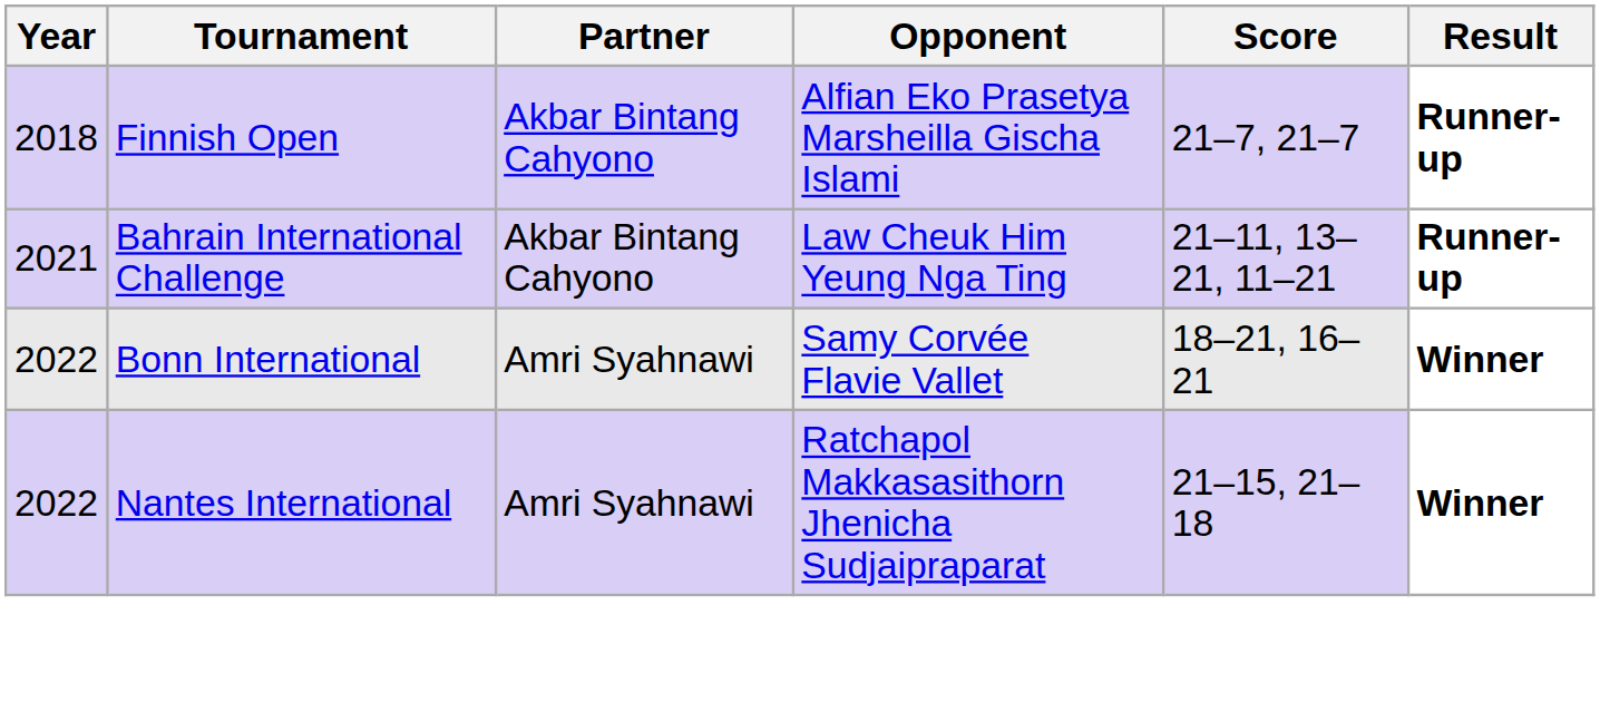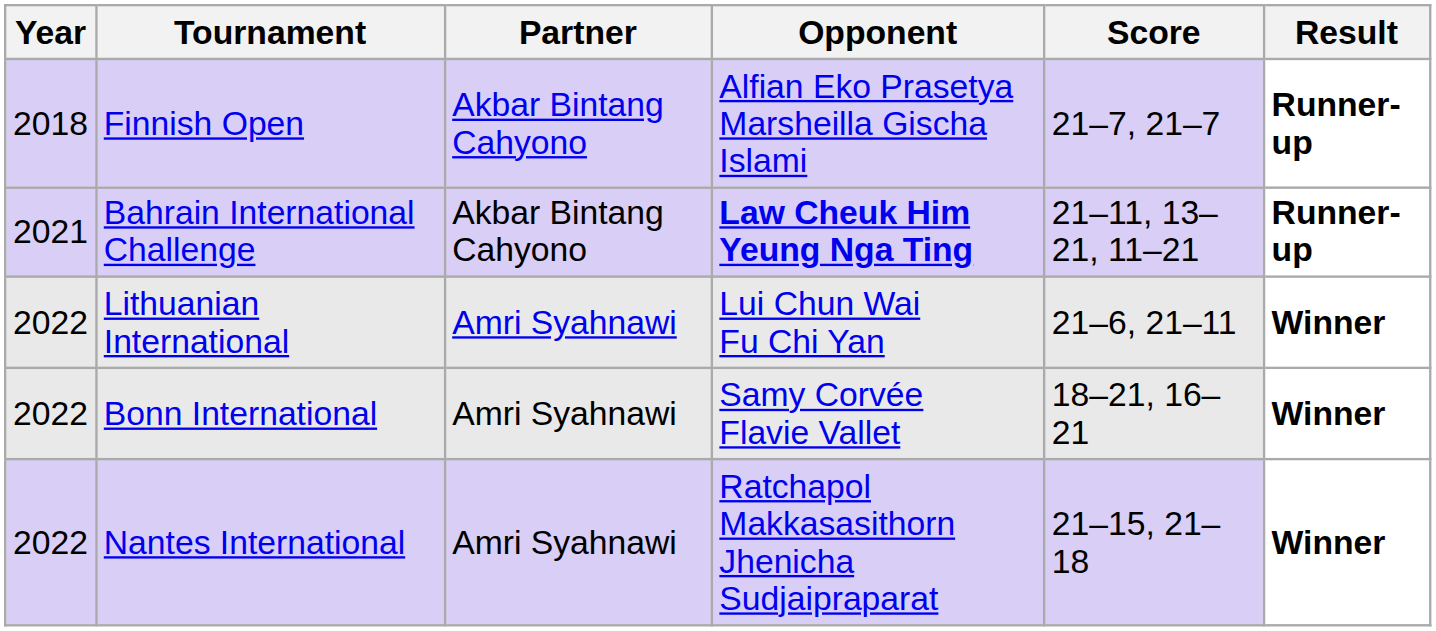Bahrain International Challenge | Opponent: normal -> bold
+ row: 2022 | Lithuanian International | Amri Syahnawi | Lui Chun Wai Fu Chi Yan | 21–6, 21–11 | Winner
